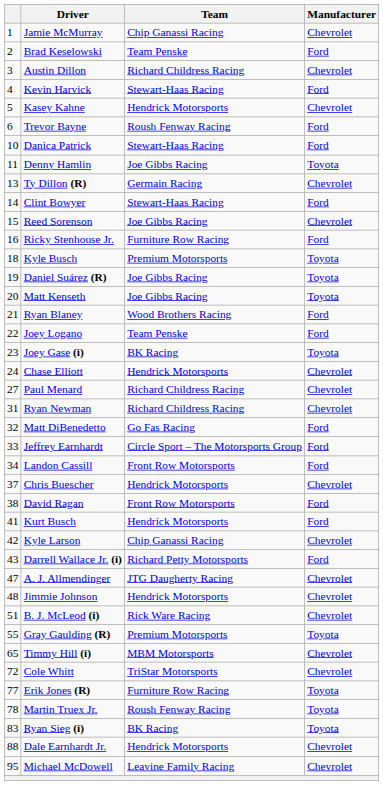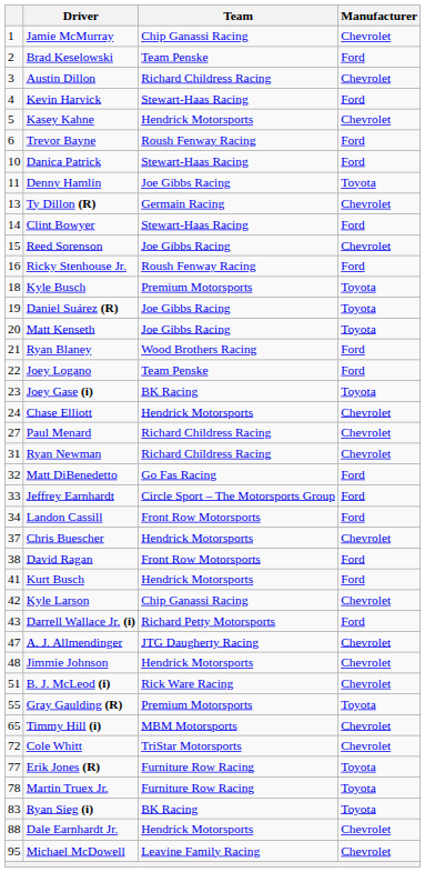Ricky Stenhouse Jr. | Team: Furniture Row Racing -> Roush Fenway Racing
Martin Truex Jr. | Team: Roush Fenway Racing -> Furniture Row Racing
